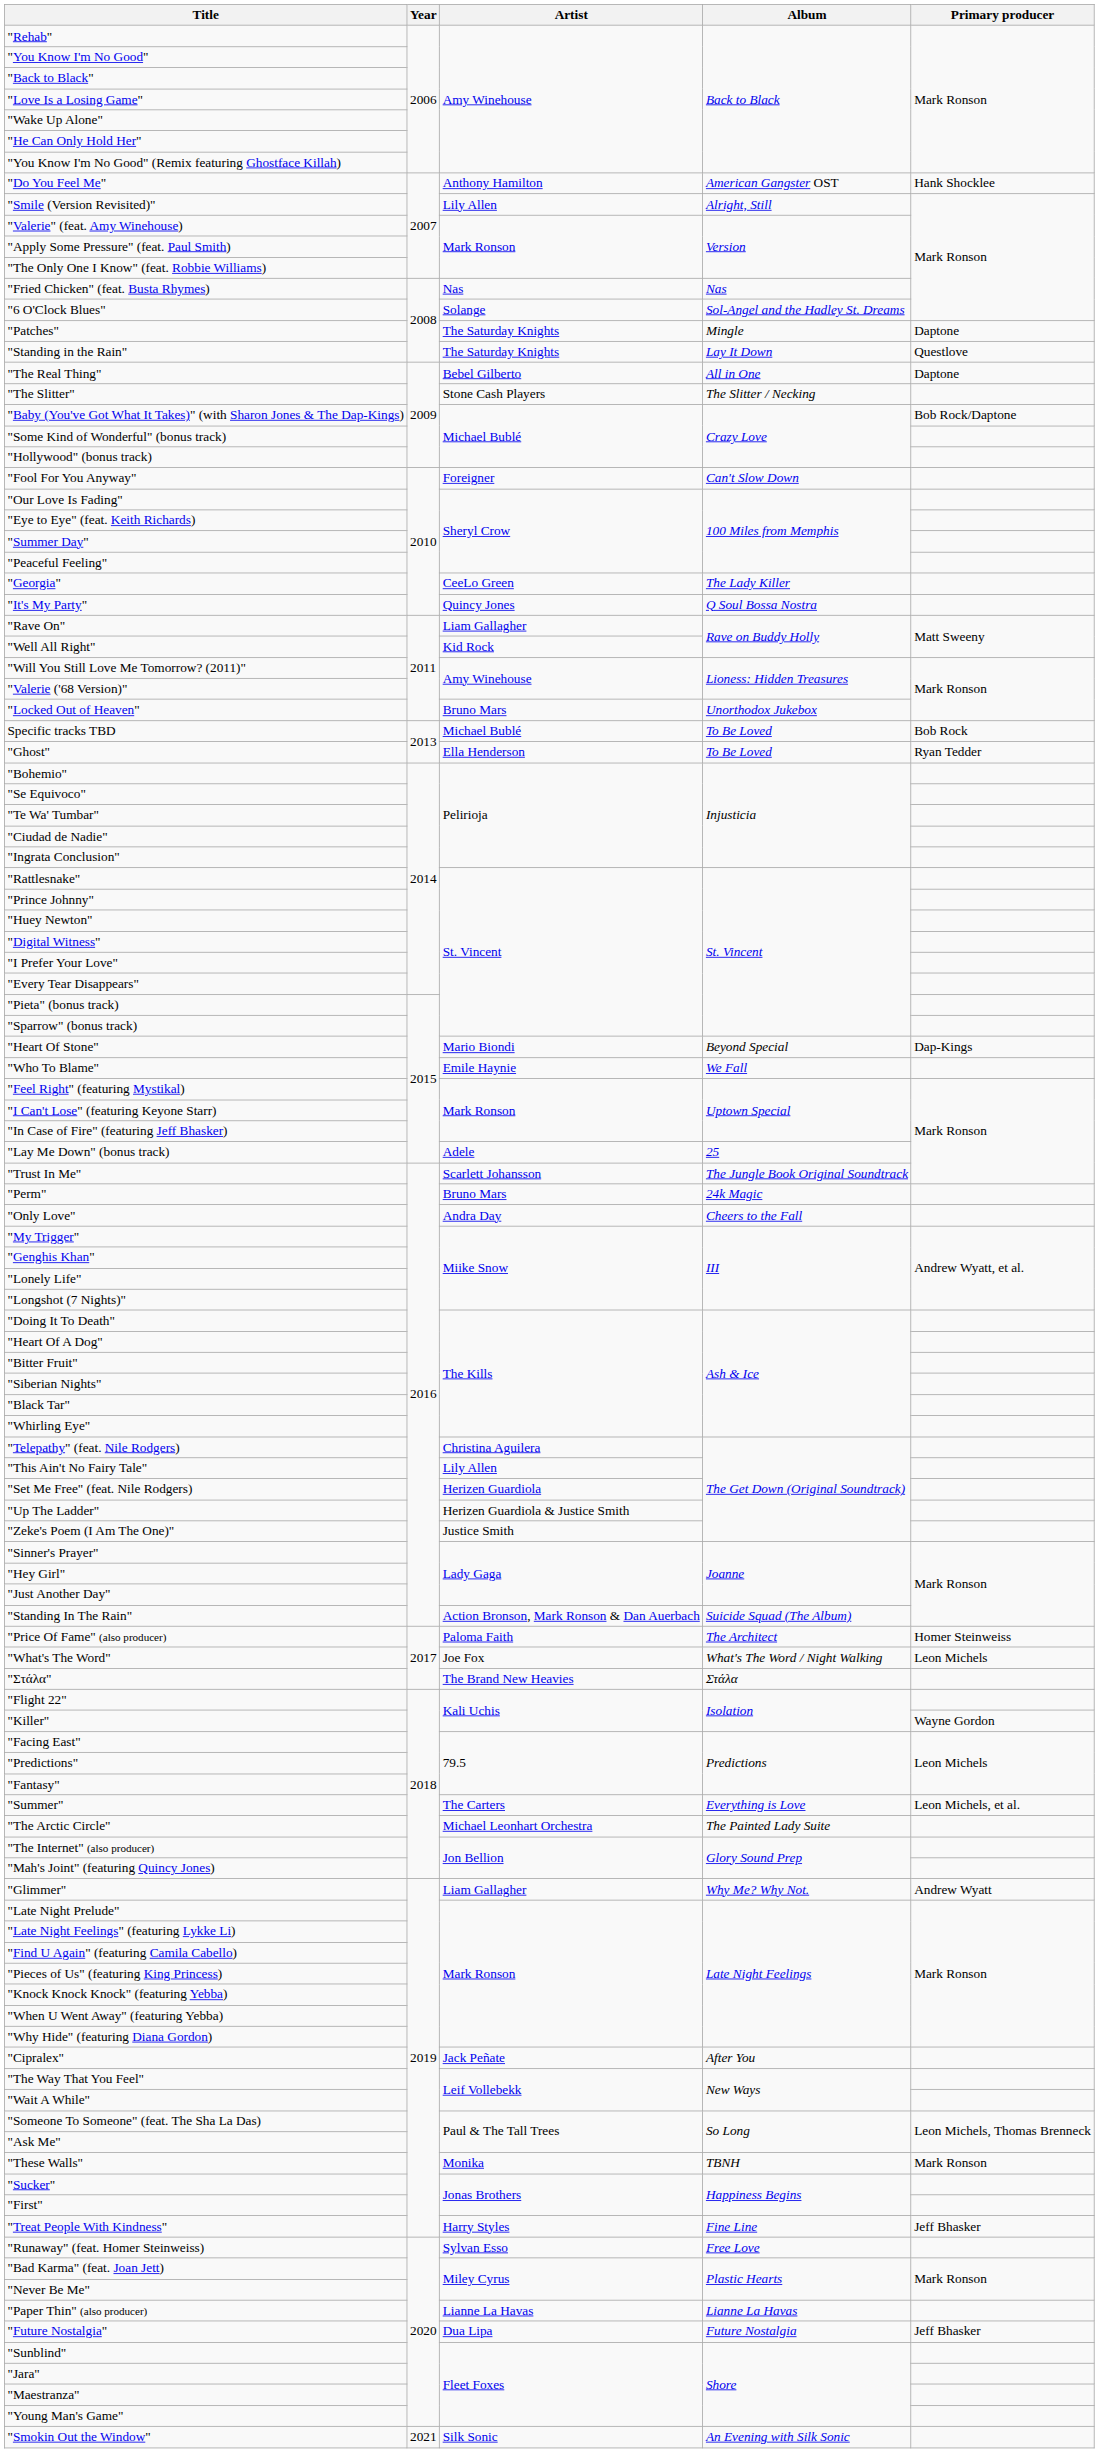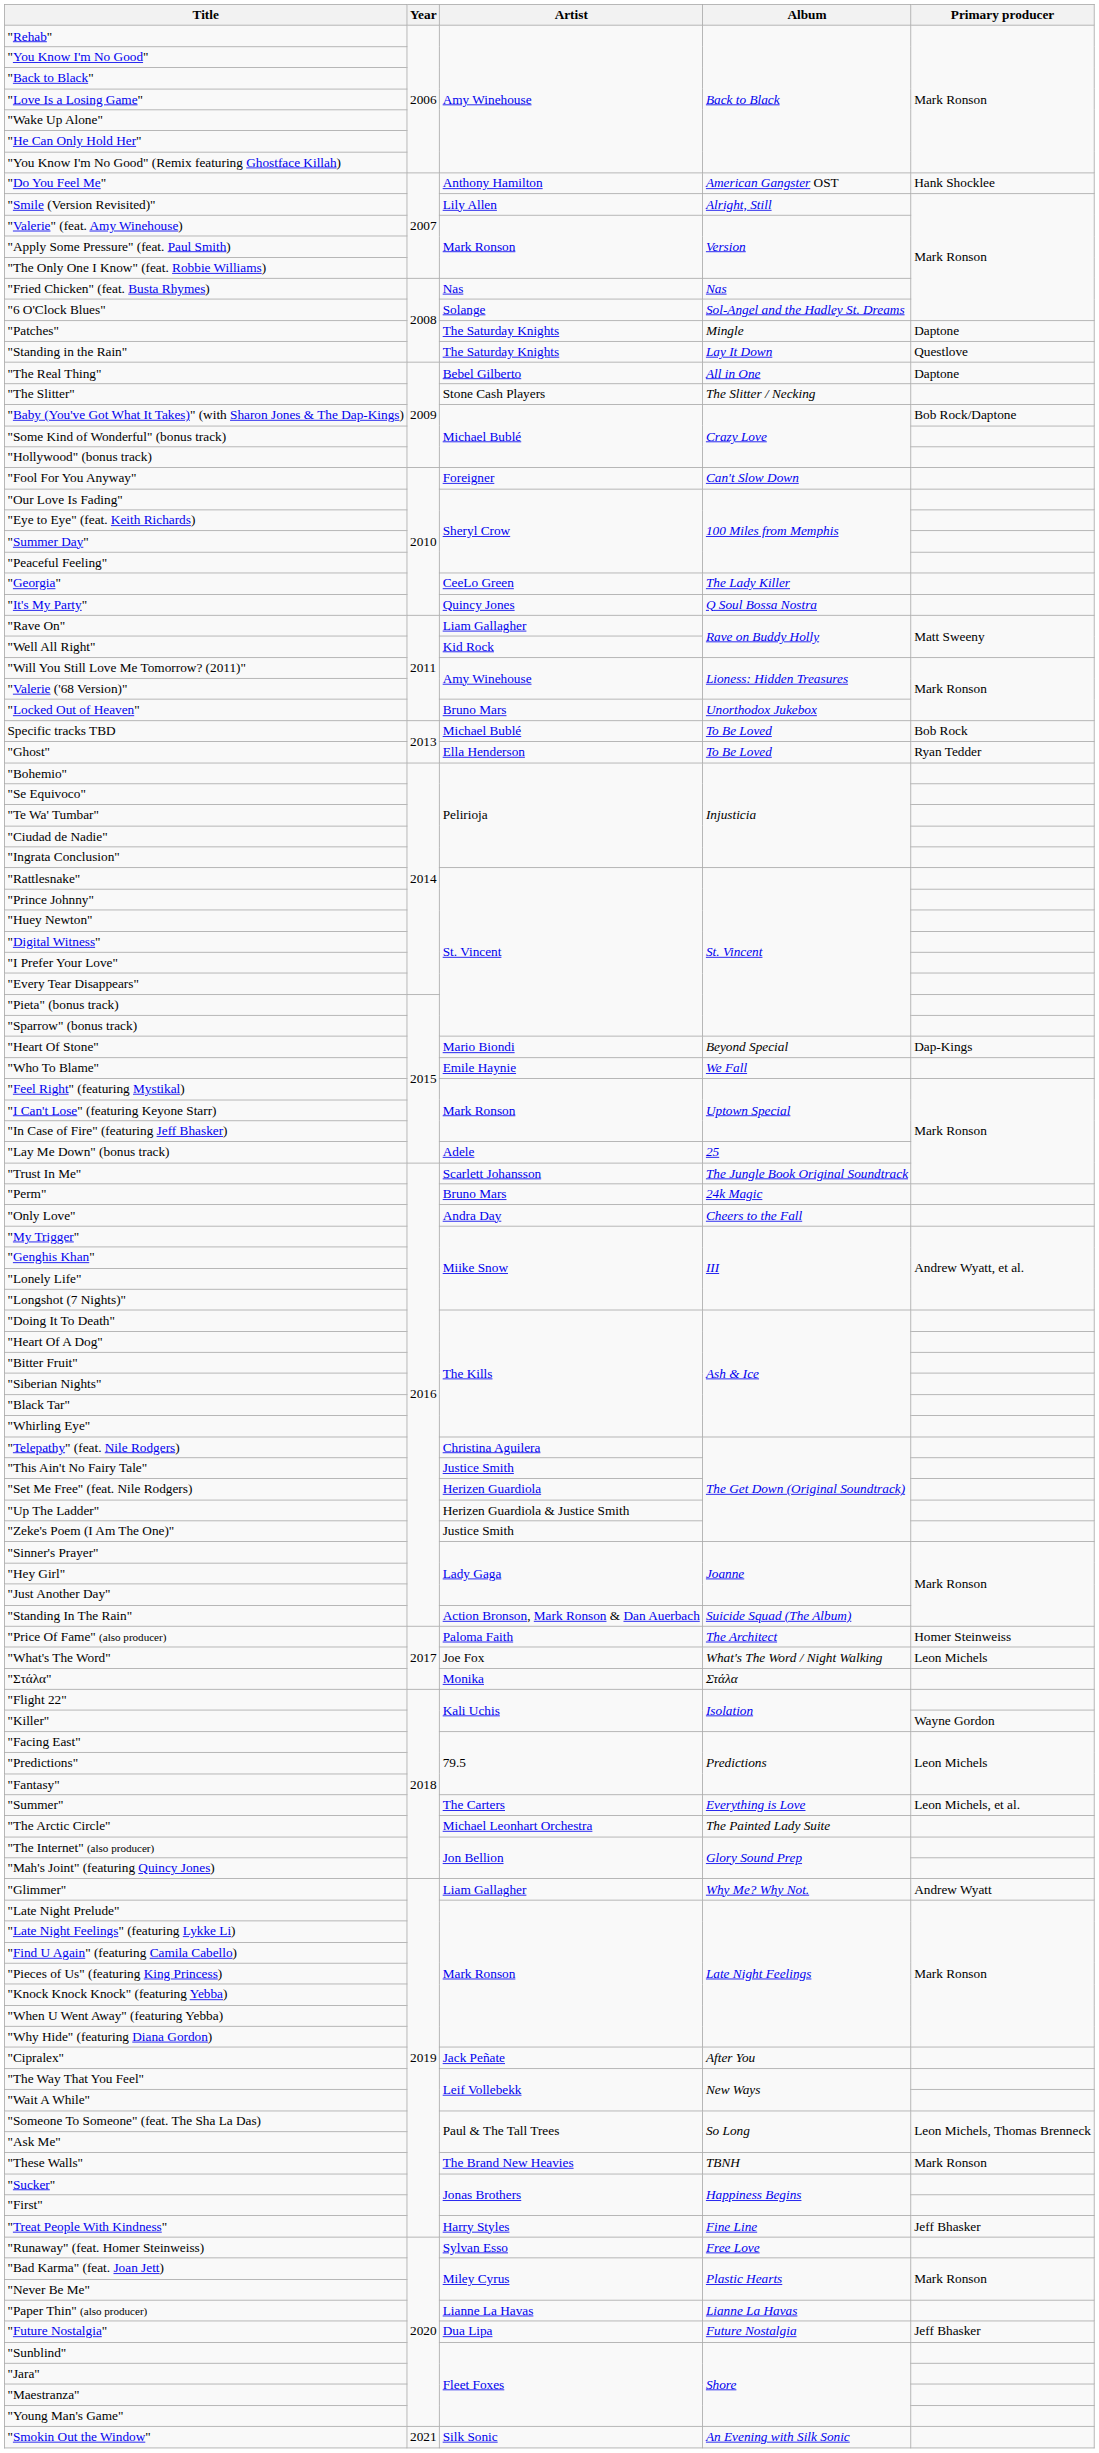"This Ain't No Fairy Tale" | Artist: Lily Allen -> Justice Smith
"Στάλα" | Artist: The Brand New Heavies -> Monika
"These Walls" | Artist: Monika -> The Brand New Heavies
